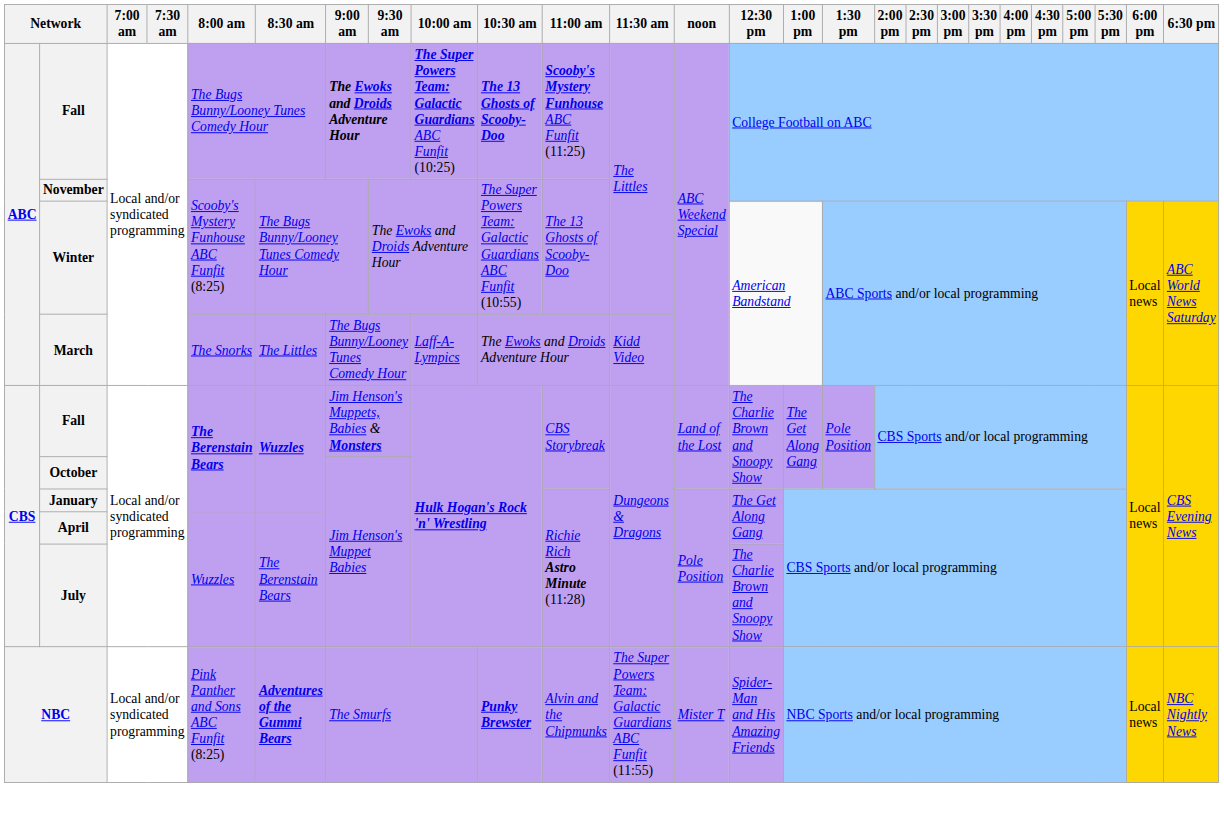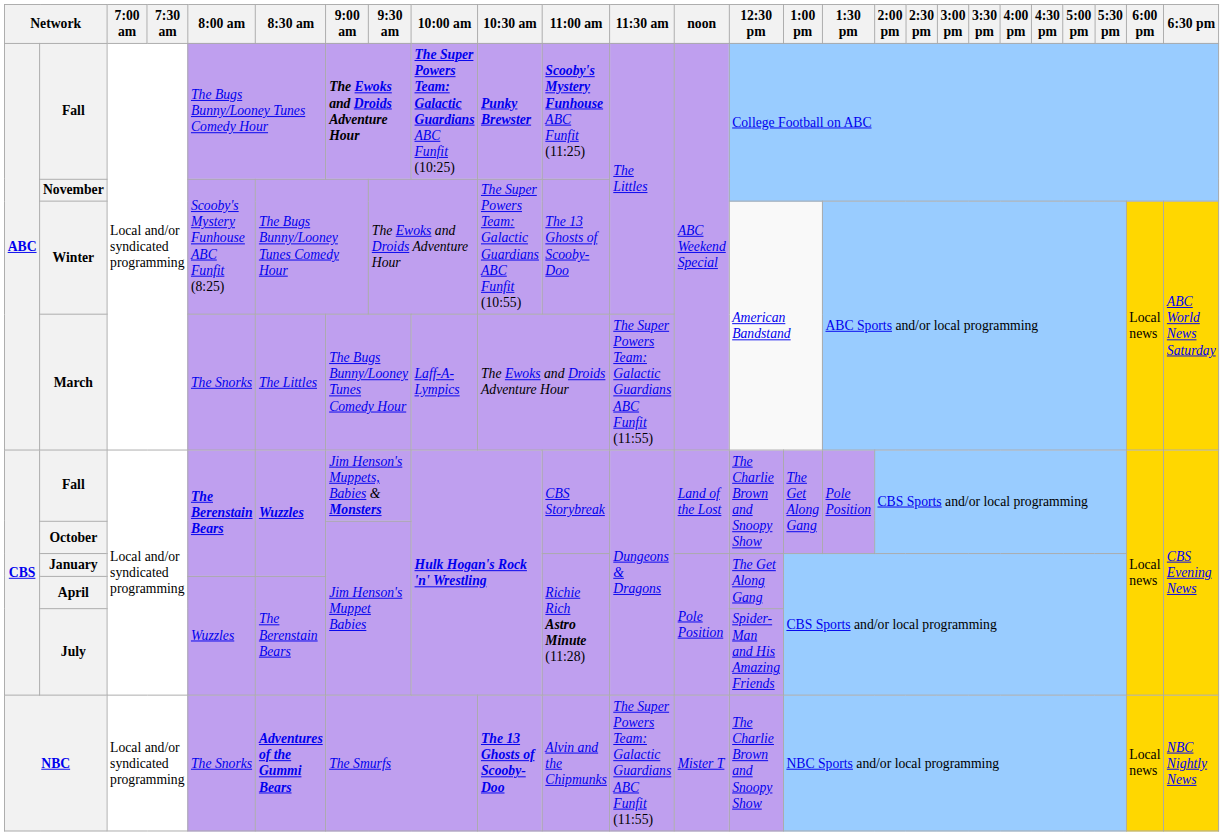ABC / Fall | 10:30 am: The 13 Ghosts of Scooby-Doo -> Punky Brewster
March | 11:30 am: Kidd Video -> The Super Powers Team: Galactic Guardians ABC Funfit (11:55)
July | 12:30 pm: The Charlie Brown and Snoopy Show -> Spider-Man and His Amazing Friends
NBC | 8:00 am: Pink Panther and Sons ABC Funfit (8:25) -> The Snorks
NBC | 10:30 am: Punky Brewster -> The 13 Ghosts of Scooby-Doo
NBC | 12:30 pm: Spider-Man and His Amazing Friends -> The Charlie Brown and Snoopy Show
